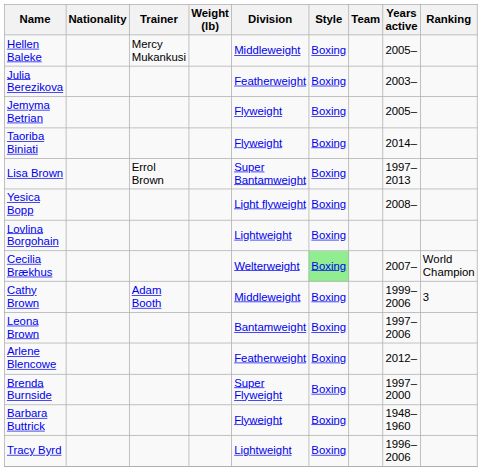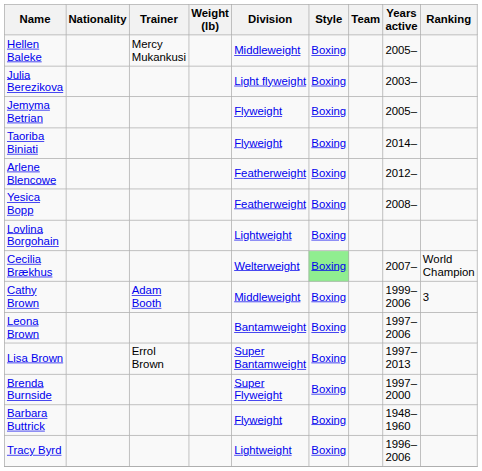Julia Berezikova | Division: Featherweight -> Light flyweight
rows swapped: Arlene Blencowe <-> Lisa Brown
Yesica Bopp | Division: Light flyweight -> Featherweight
